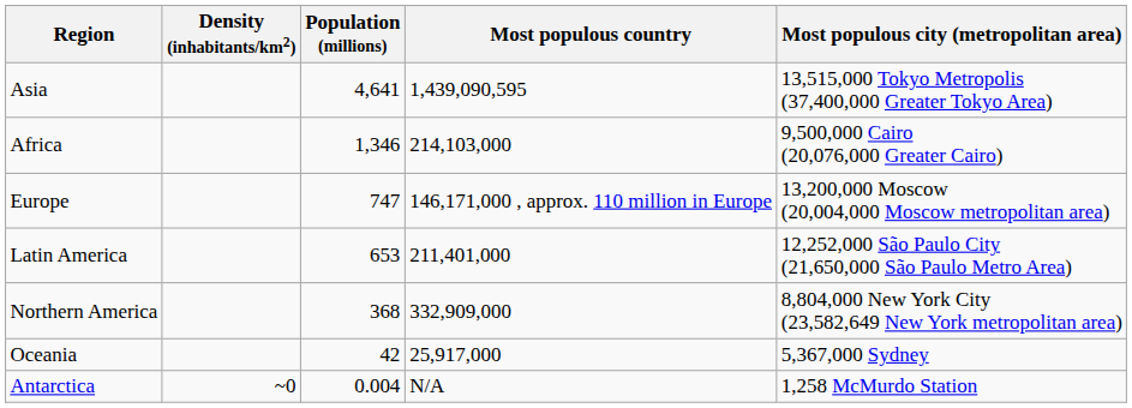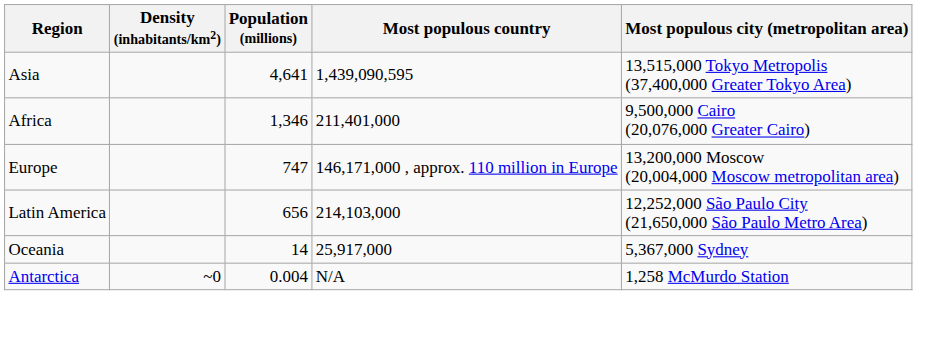Africa | Most populous country: 214,103,000 -> 211,401,000
Latin America | Population (millions): 653 -> 656
Latin America | Most populous country: 211,401,000 -> 214,103,000
- row: Northern America | 368 | 332,909,000 | 8,804,000 New York City (23,582,649 New York metropolitan area)
Oceania | Population (millions): 42 -> 14
